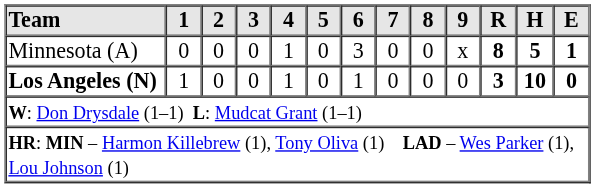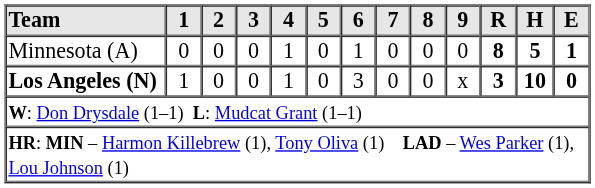Minnesota (A) | 6: 3 -> 1
Minnesota (A) | 9: x -> 0
Los Angeles (N) | 6: 1 -> 3
Los Angeles (N) | 9: 0 -> x
